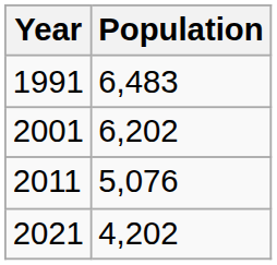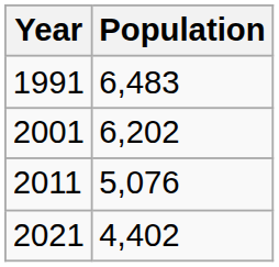2021 | Population: 4,202 -> 4,402
